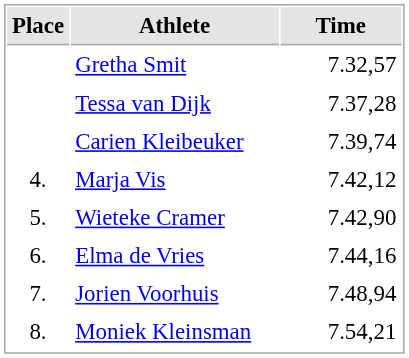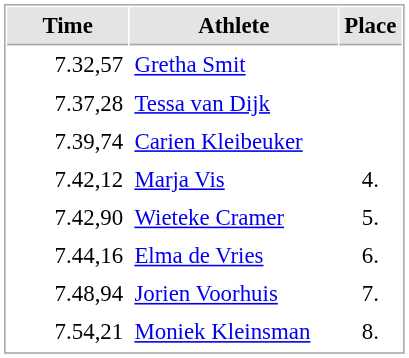columns swapped: Place <-> Time
